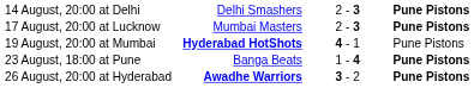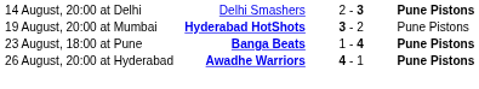- row: 17 August, 20:00 at Lucknow | Mumbai Masters | 2 - 3 | Pune Pistons
19 August, 20:00 at Mumbai | column 3: 4 - 1 -> 3 - 2
23 August, 18:00 at Pune | column 2: normal -> bold
26 August, 20:00 at Hyderabad | column 3: 3 - 2 -> 4 - 1
